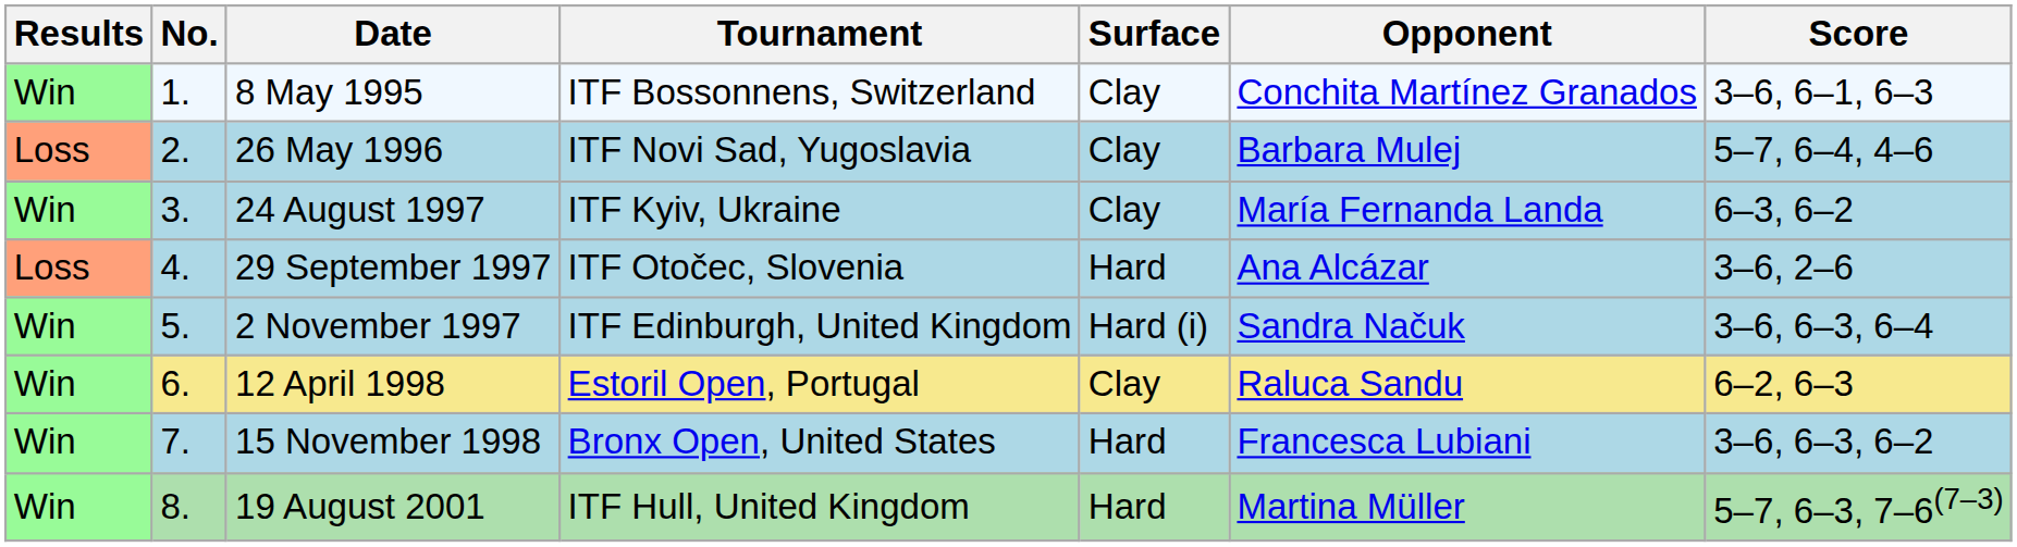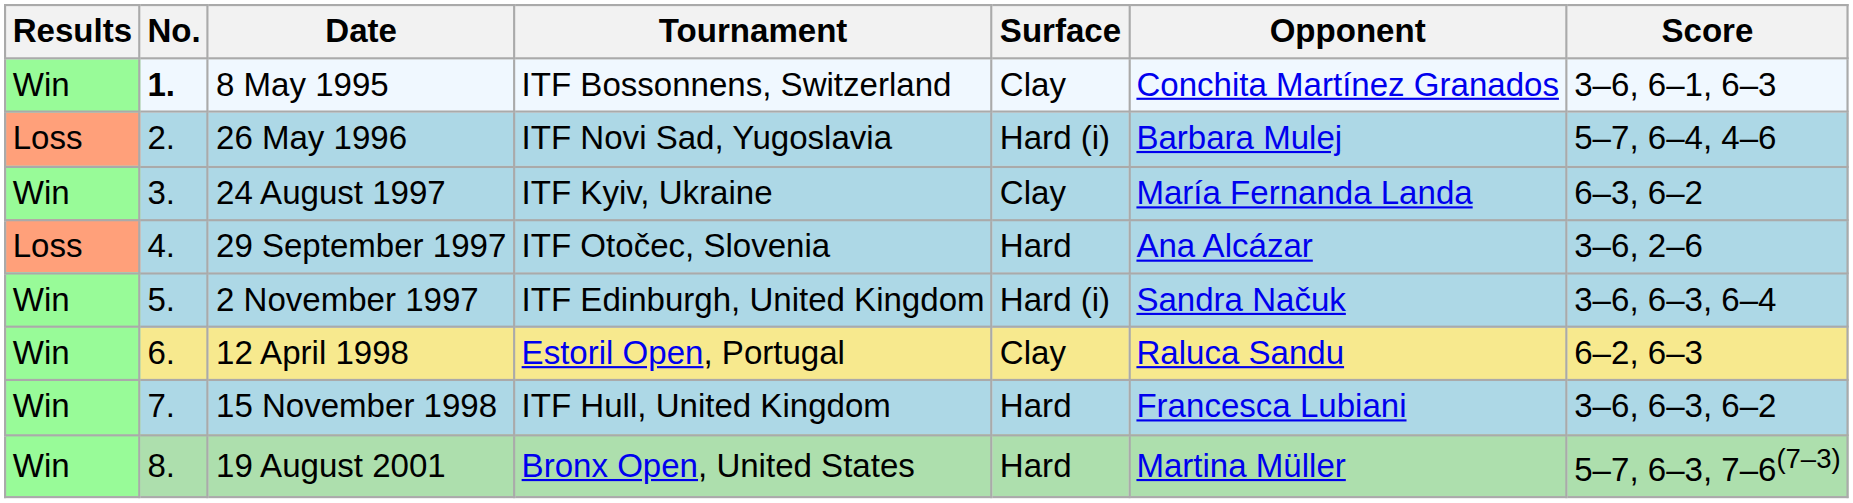8 May 1995 | No.: normal -> bold
26 May 1996 | Surface: Clay -> Hard (i)
15 November 1998 | Tournament: Bronx Open, United States -> ITF Hull, United Kingdom
19 August 2001 | Tournament: ITF Hull, United Kingdom -> Bronx Open, United States
